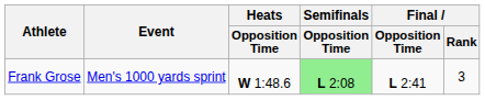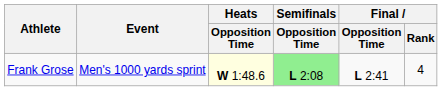Frank Grose | Heats / Opposition Time: no background -> lightyellow background
Frank Grose | Final / Rank: 3 -> 4
